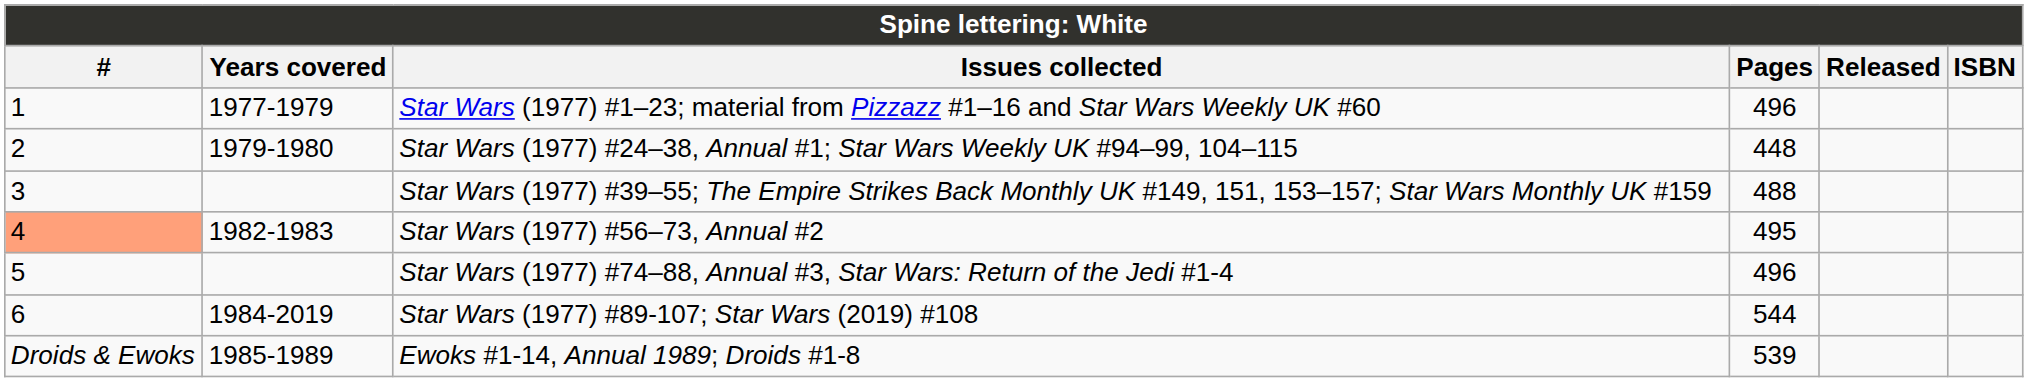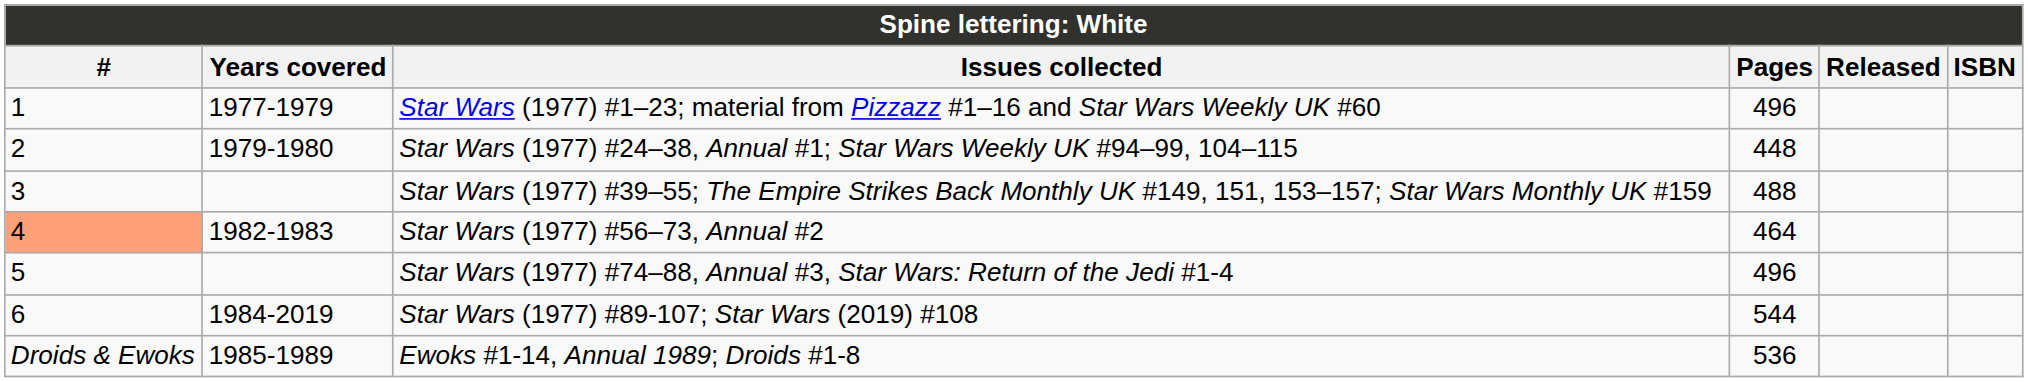Star Wars (1977) #56–73, Annual #2 | Pages: 495 -> 464
Ewoks #1-14, Annual 1989; Droids #1-8 | Pages: 539 -> 536
